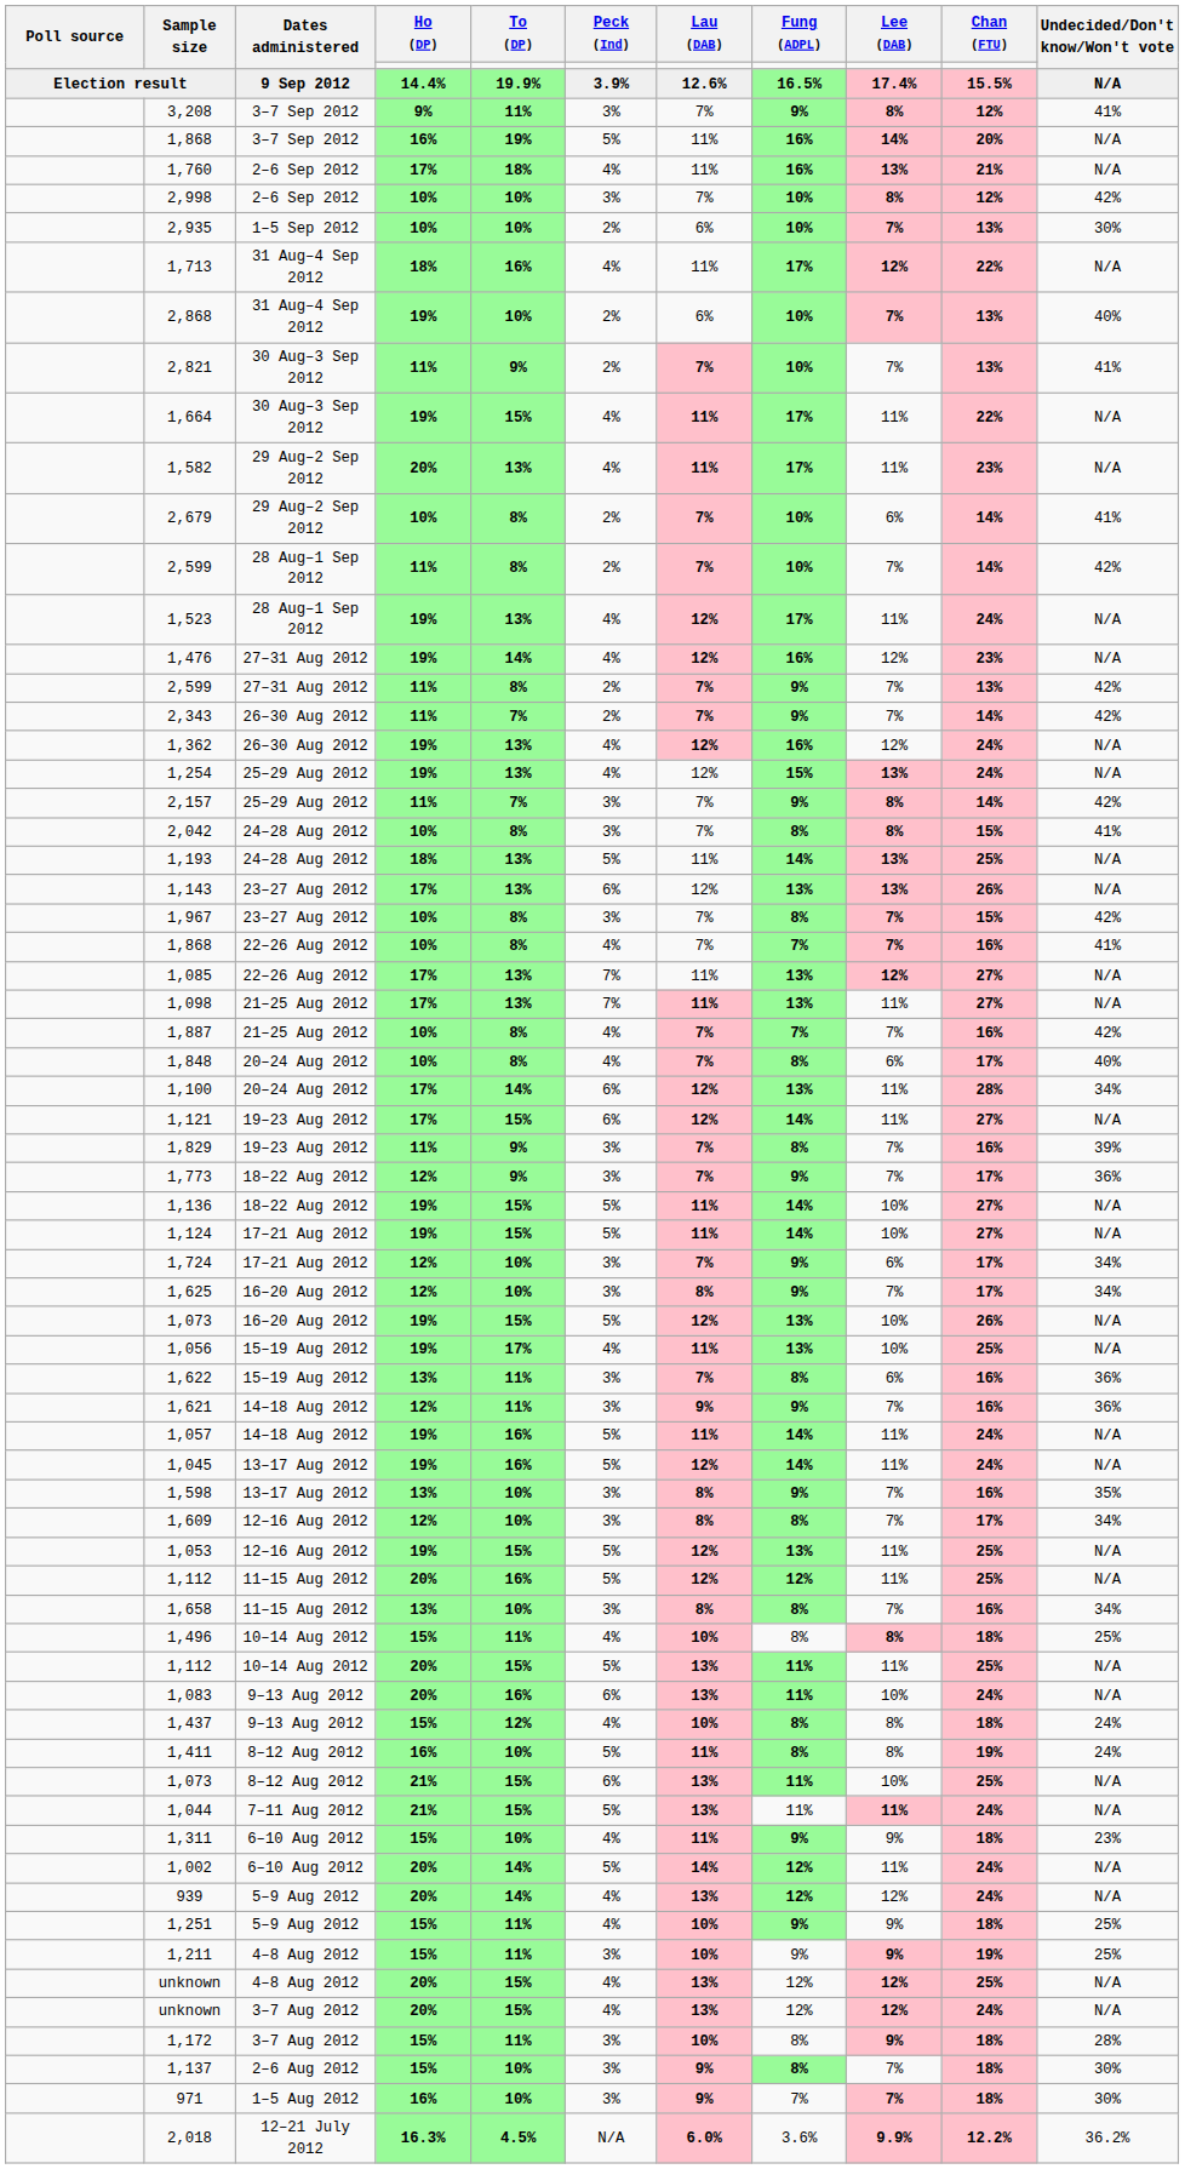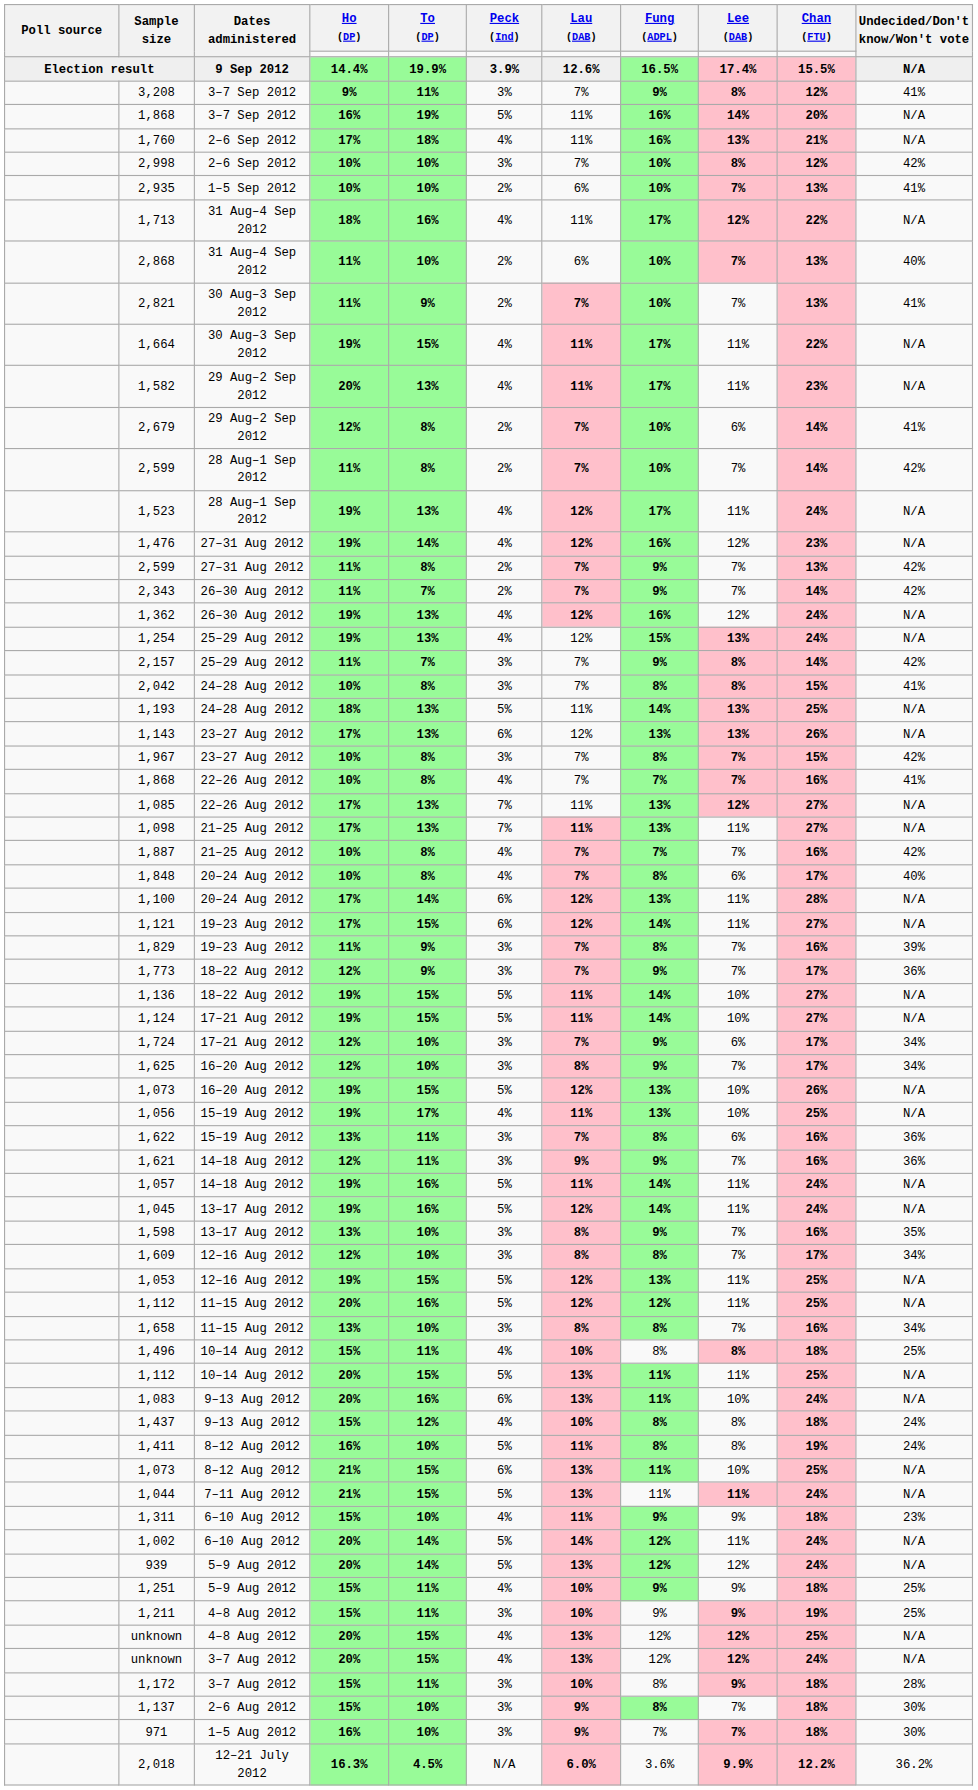2,935 | Undecided/Don't know/Won't vote: 30% -> 41%
2,868 | Ho (DP): 19% -> 11%
2,679 | Ho (DP): 10% -> 12%
1,100 | Undecided/Don't know/Won't vote: 34% -> N/A
939 | Peck (Ind): 4% -> 5%
